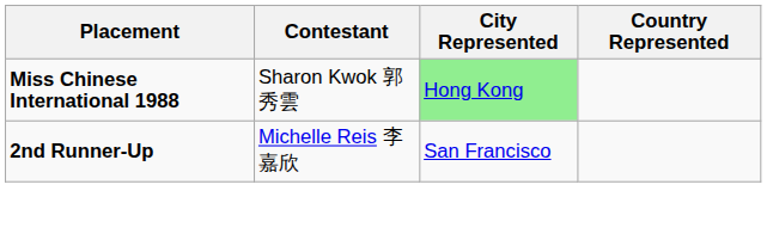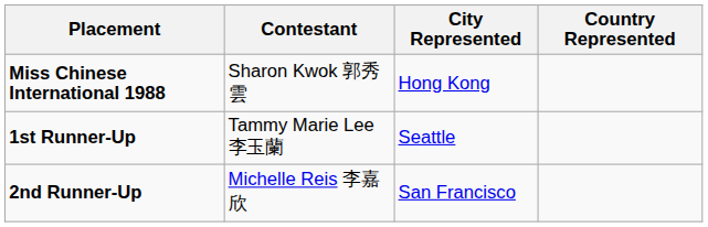Miss Chinese International 1988 | City Represented: lightgreen background -> no background
+ row: 1st Runner-Up | Tammy Marie Lee 李玉蘭 | Seattle
